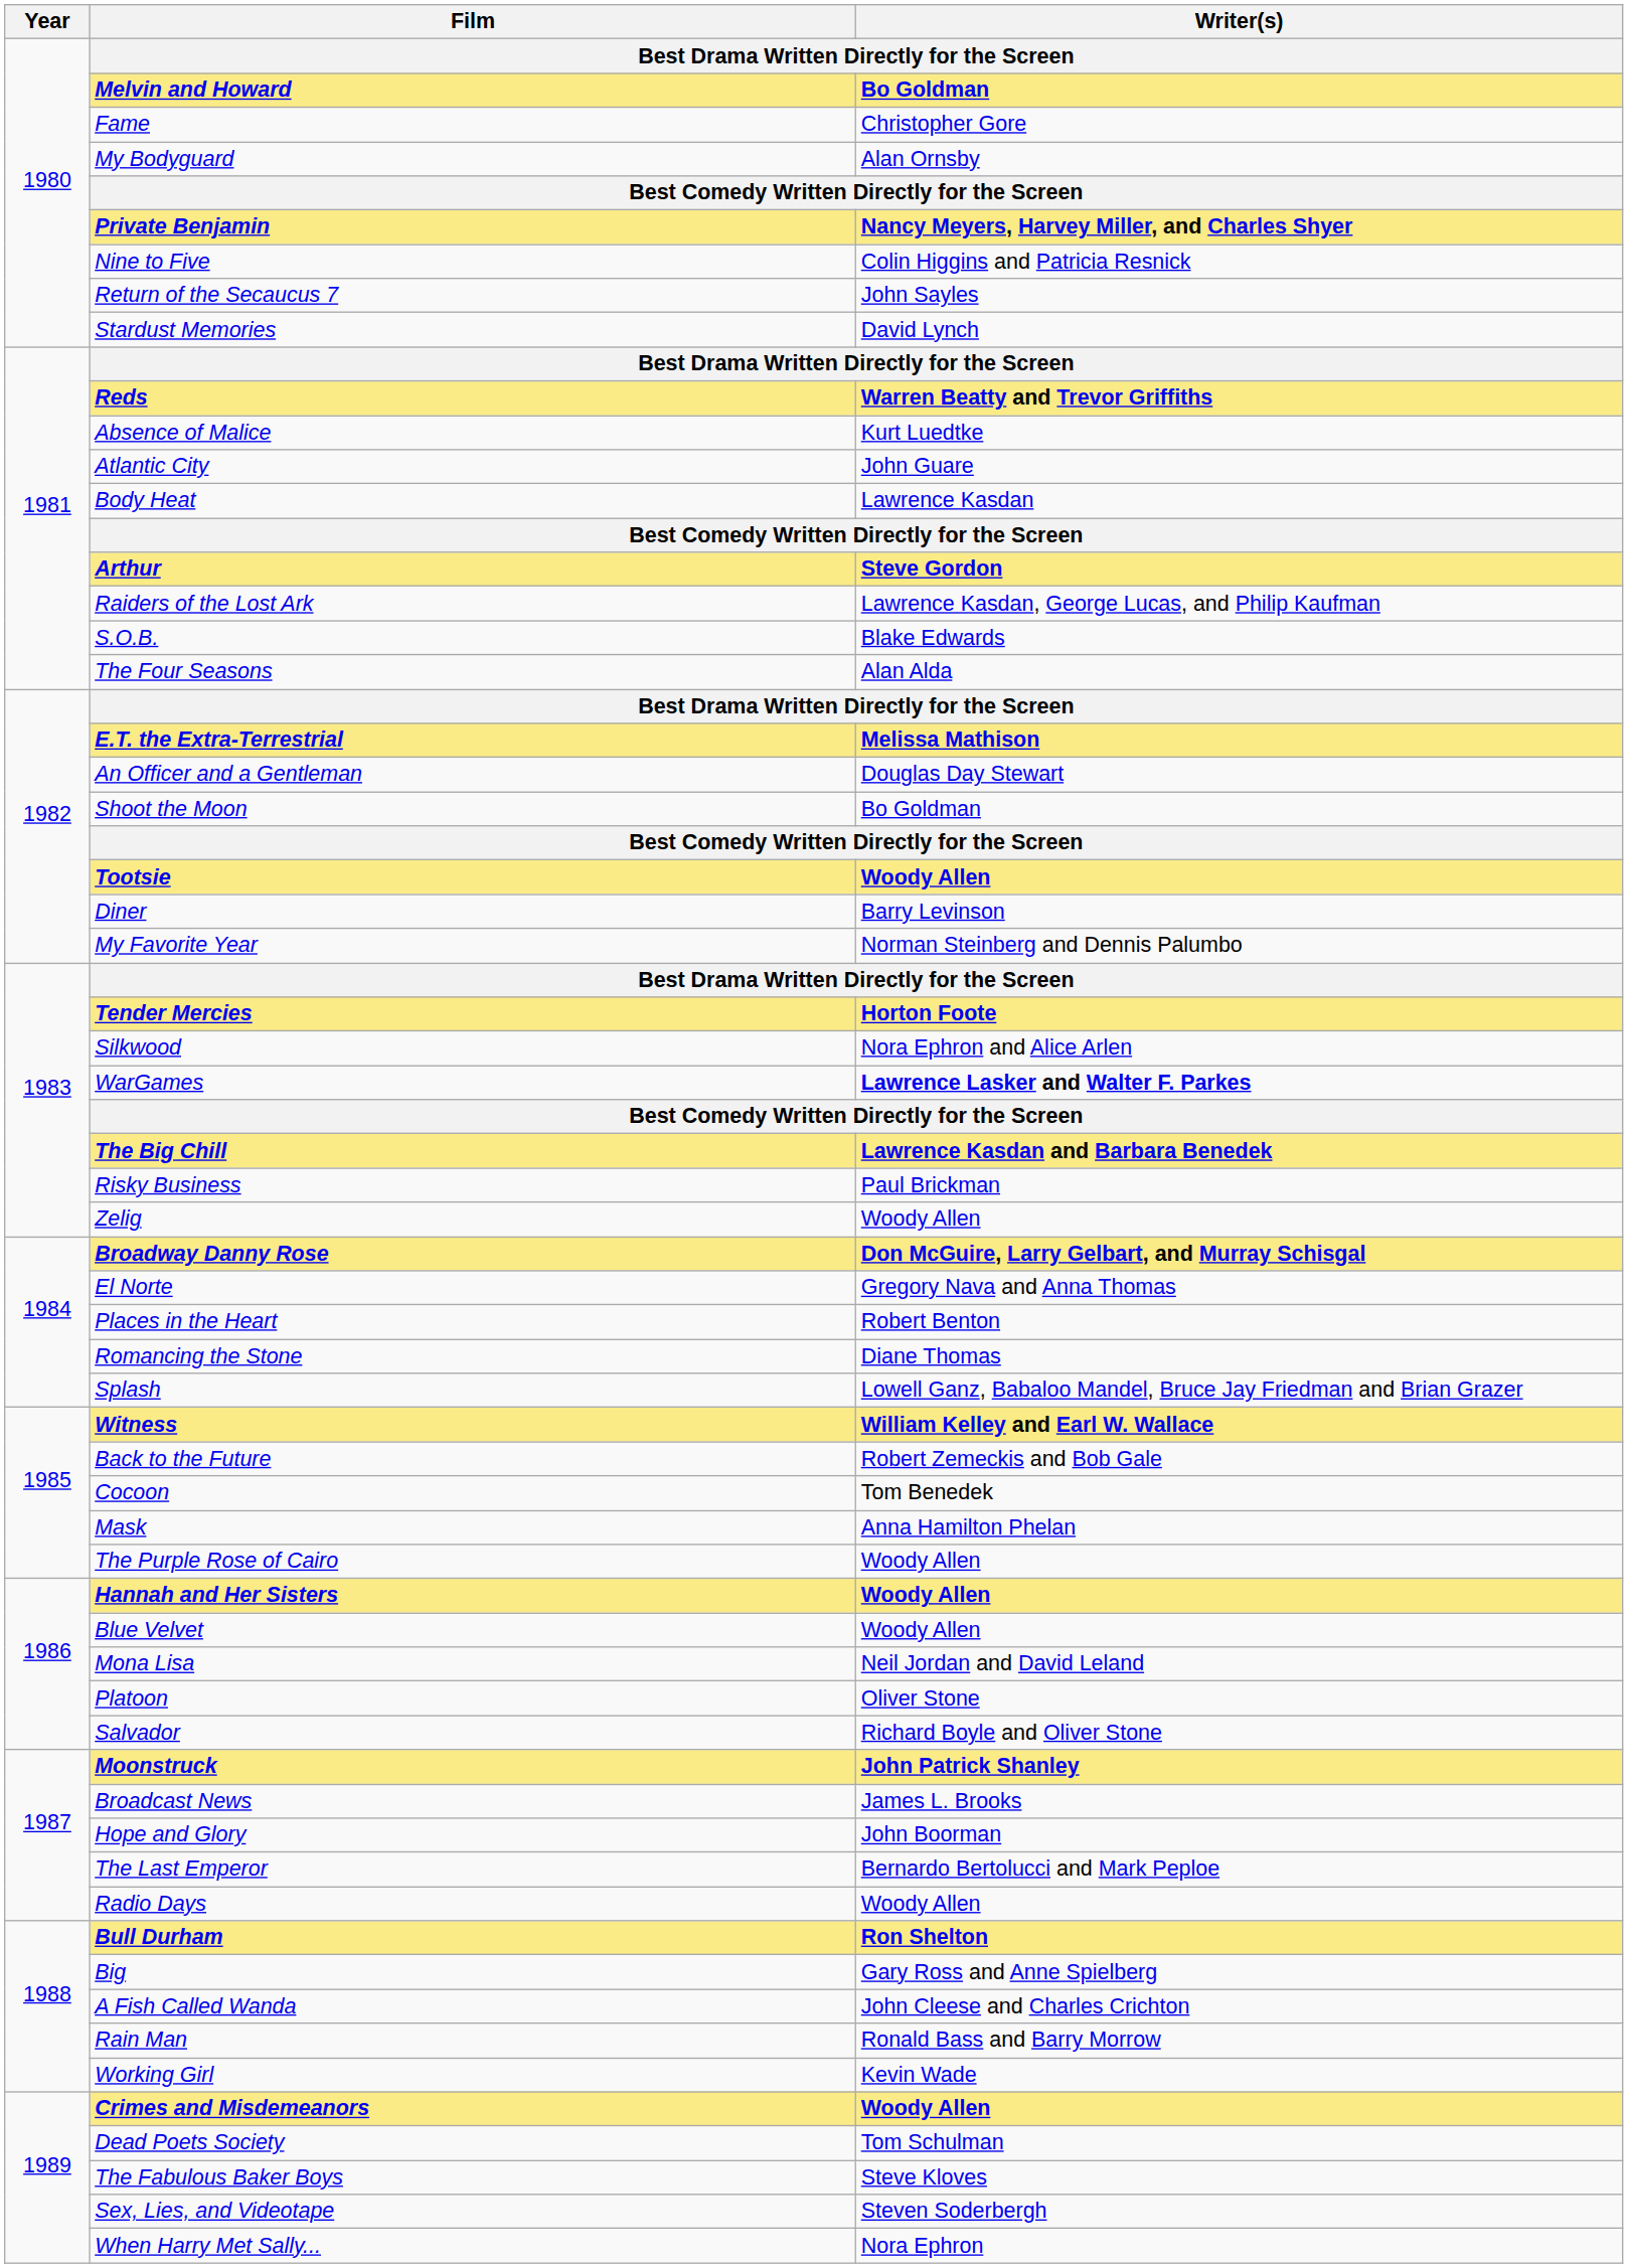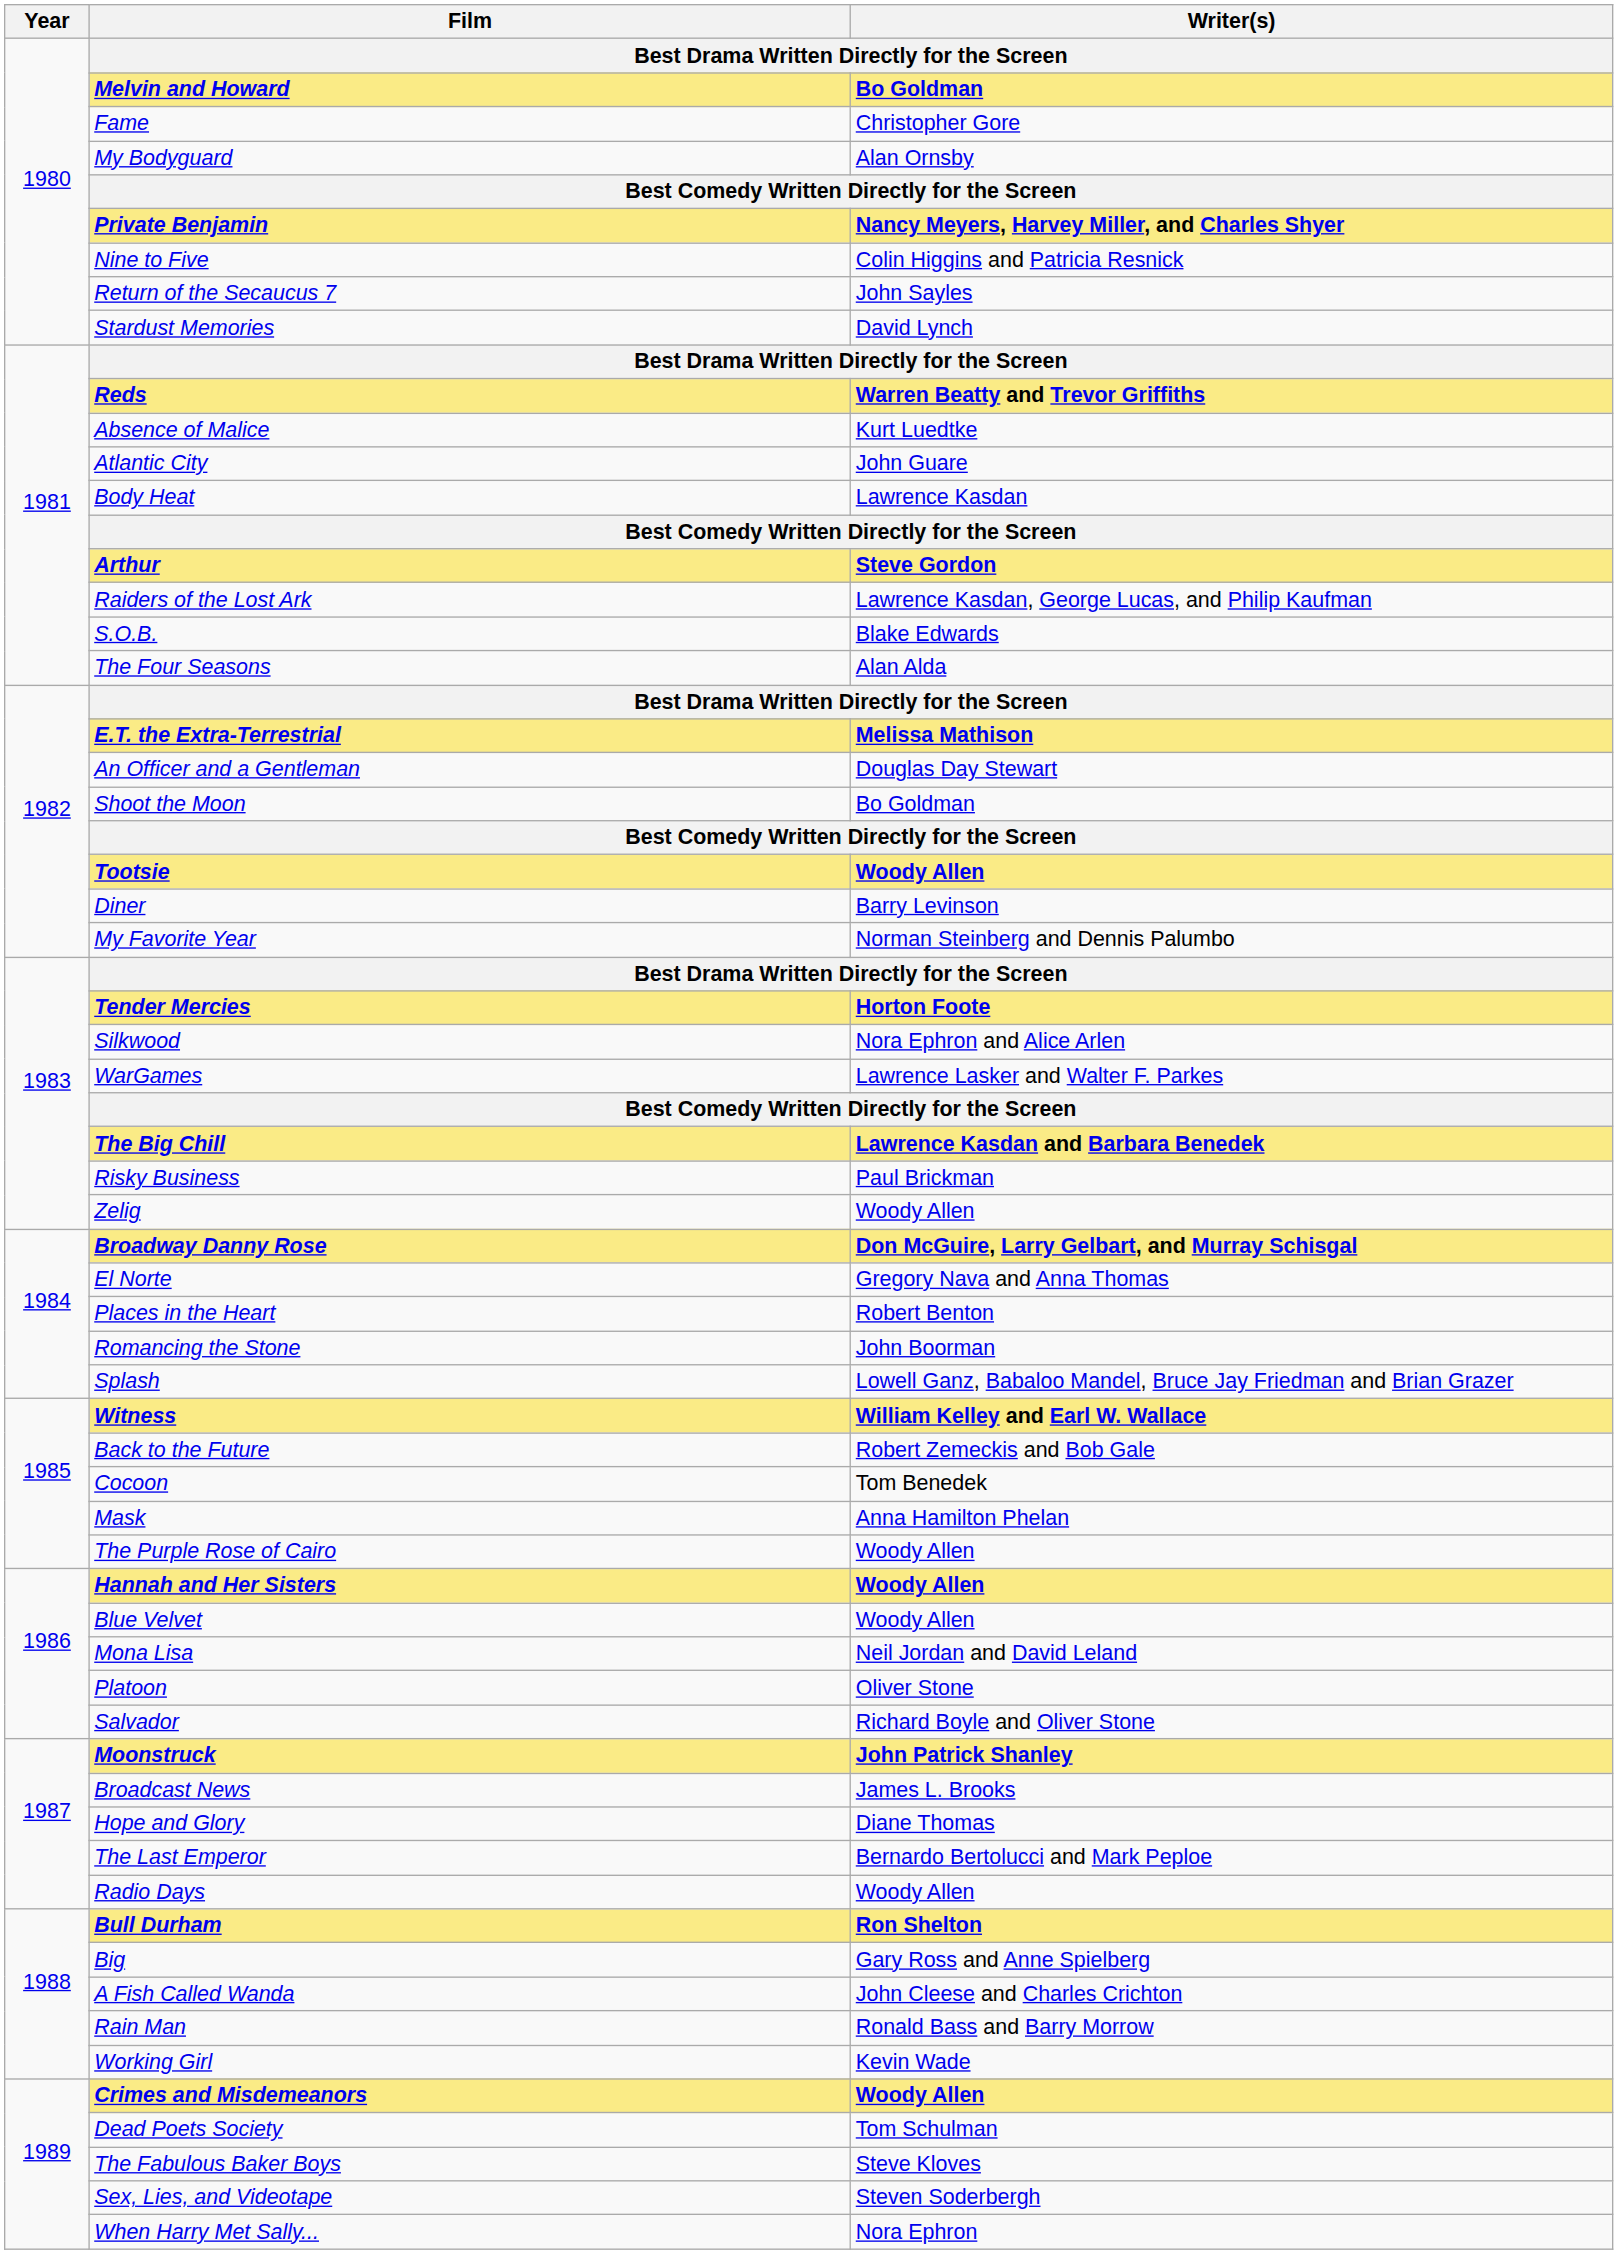WarGames | Writer(s): bold -> normal
Romancing the Stone | Writer(s): Diane Thomas -> John Boorman
Hope and Glory | Writer(s): John Boorman -> Diane Thomas
